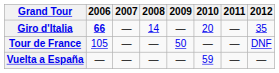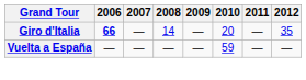- row: Tour de France | 105 | — | — | 50 | — | — | DNF
